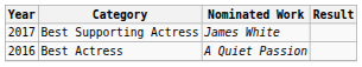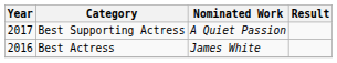Best Supporting Actress | Nominated Work: James White -> A Quiet Passion
Best Actress | Nominated Work: A Quiet Passion -> James White
